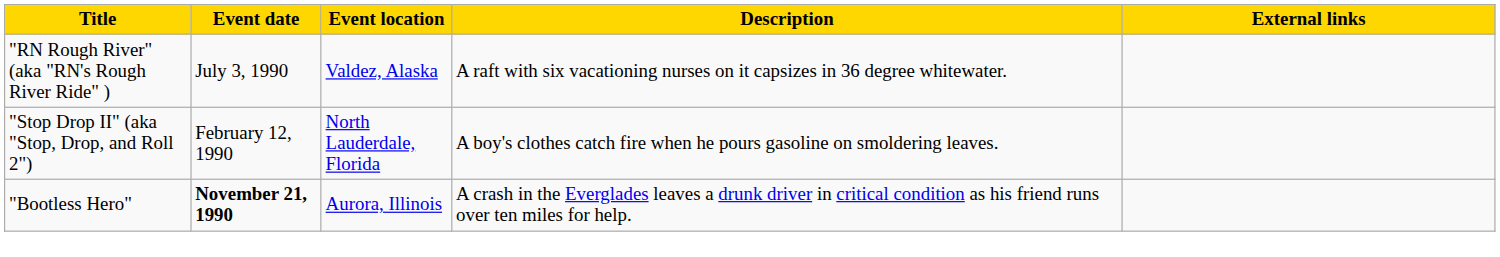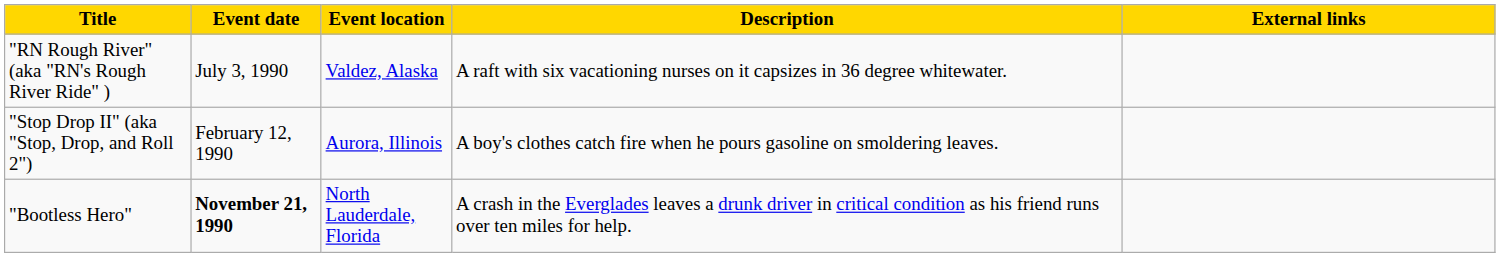"Stop Drop II" (aka "Stop, Drop, and Roll 2") | Event location: North Lauderdale, Florida -> Aurora, Illinois
"Bootless Hero" | Event location: Aurora, Illinois -> North Lauderdale, Florida
